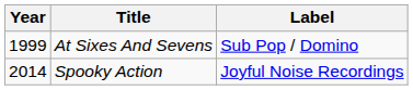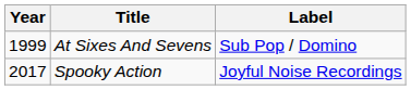Spooky Action | Year: 2014 -> 2017
